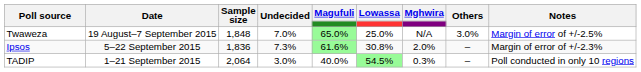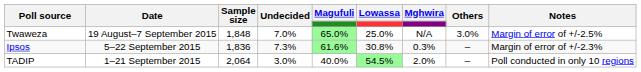Ipsos | Mghwira: 2.0% -> 0.3%
TADIP | Mghwira: 0.3% -> 2.0%
